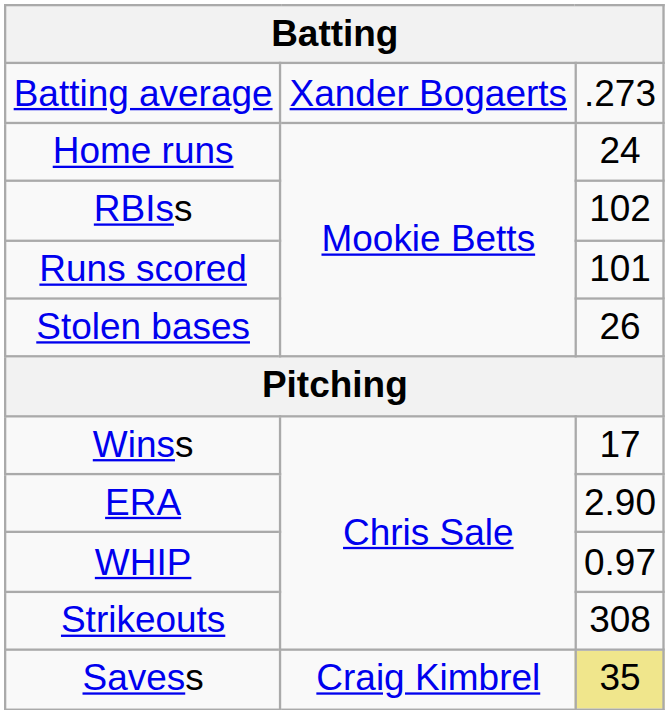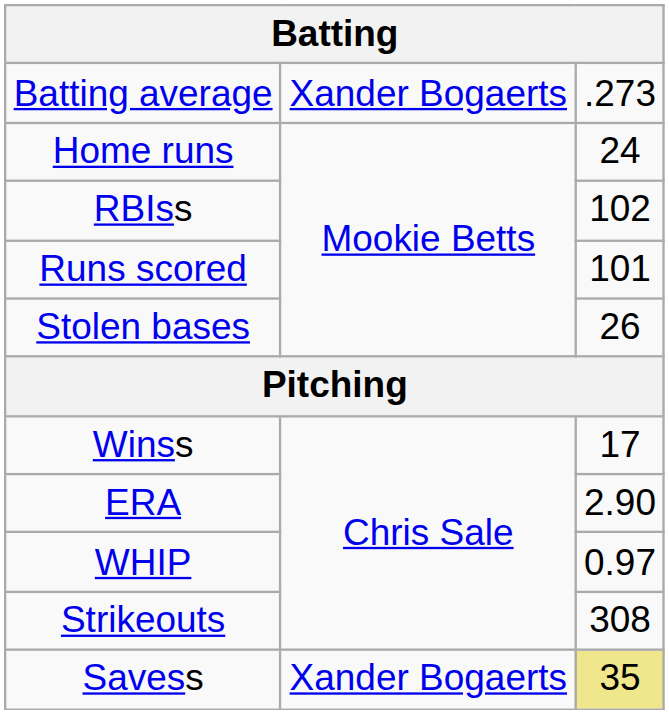Savess | column 2: Craig Kimbrel -> Xander Bogaerts
